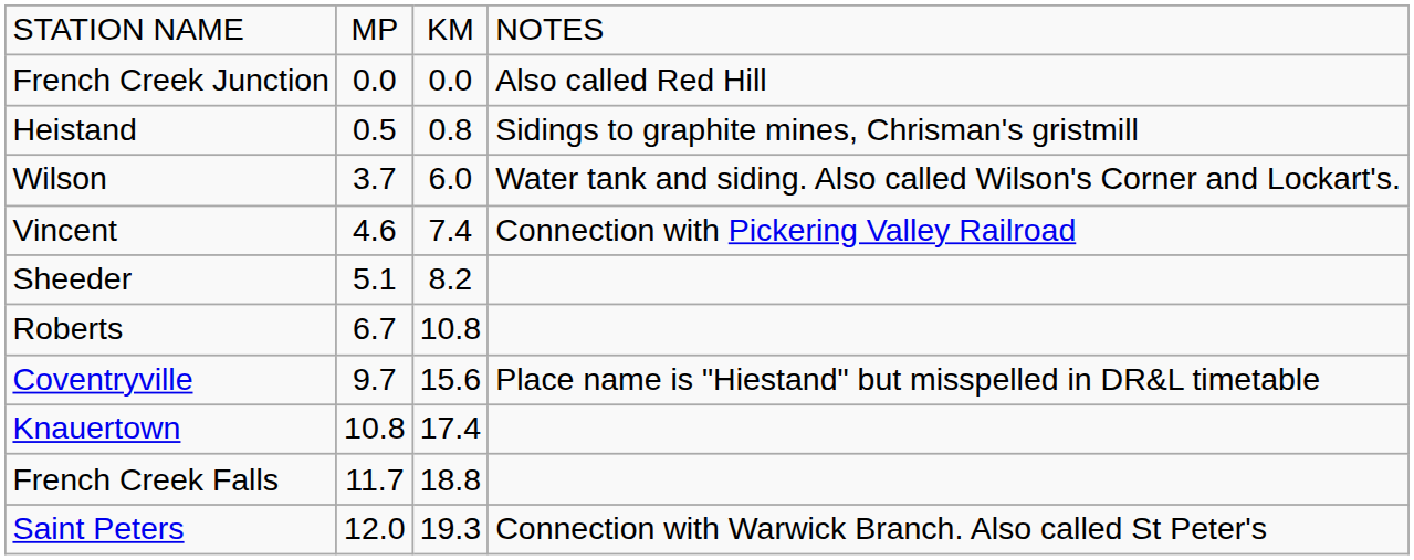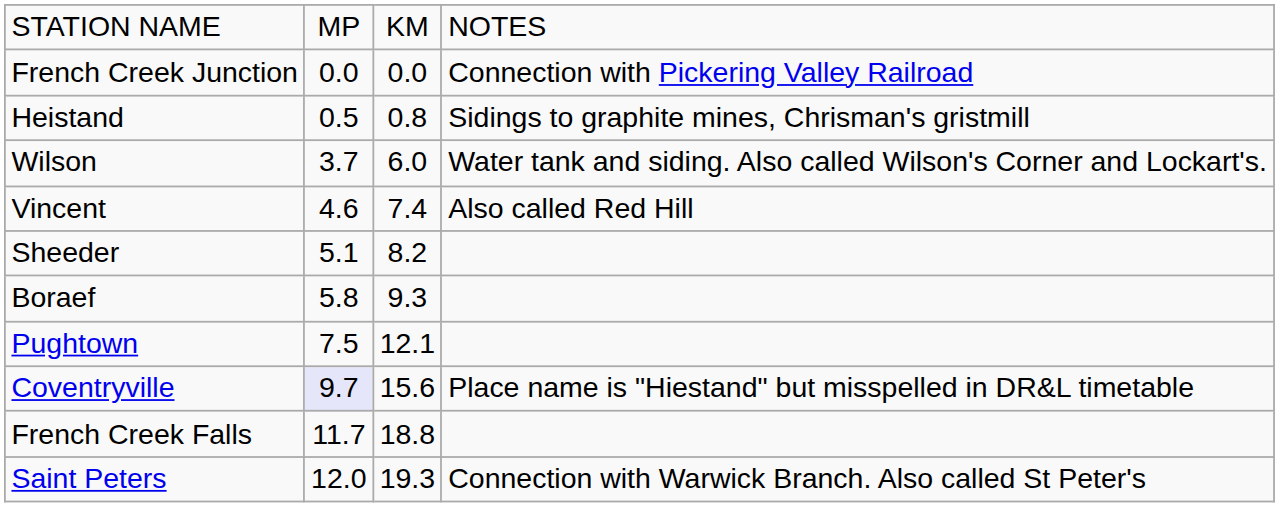French Creek Junction | column 4: Also called Red Hill -> Connection with Pickering Valley Railroad
Vincent | column 4: Connection with Pickering Valley Railroad -> Also called Red Hill
+ row: Boraef | 5.8 | 9.3
- row: Roberts | 6.7 | 10.8
+ row: Pughtown | 7.5 | 12.1
Coventryville | column 2: no background -> lavender background
- row: Knauertown | 10.8 | 17.4
